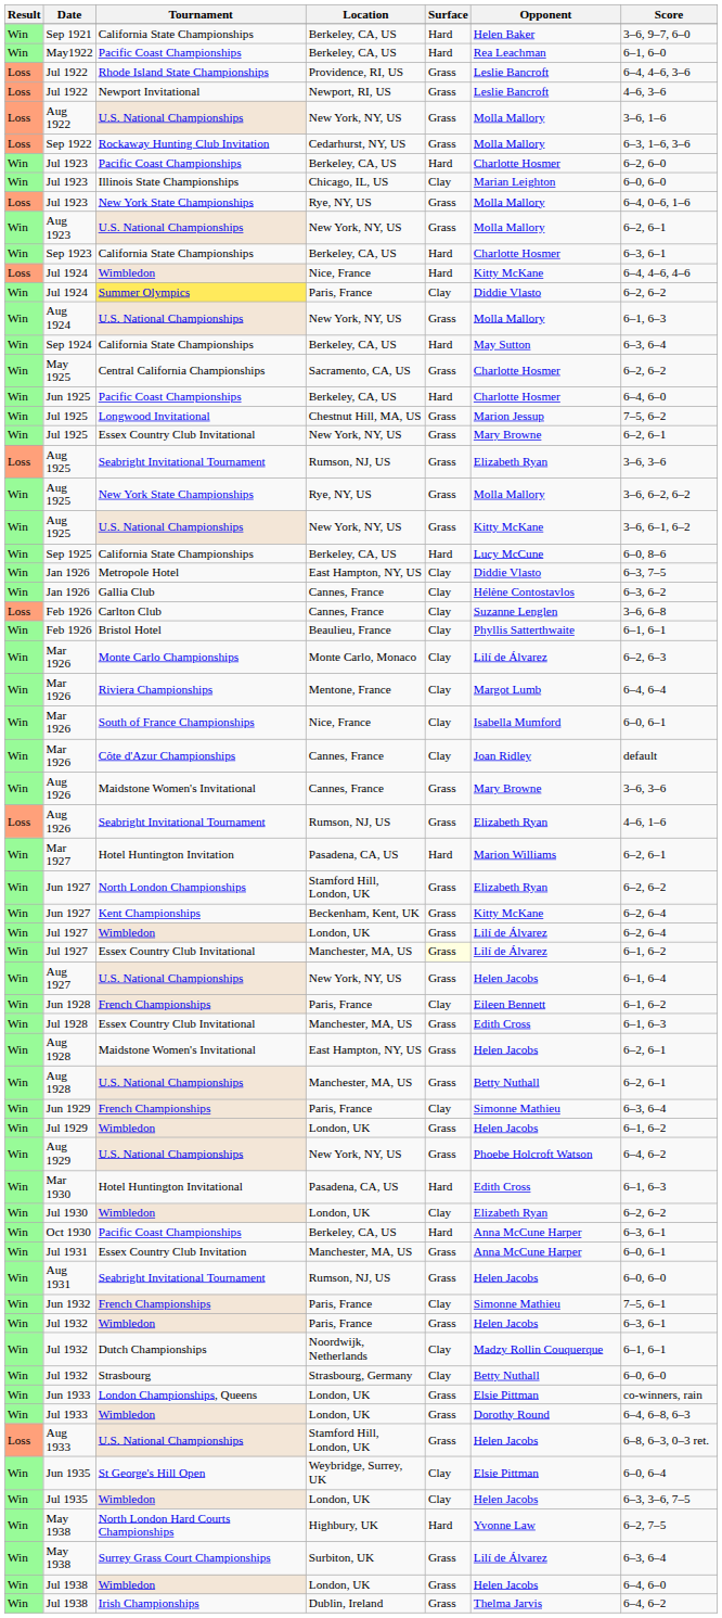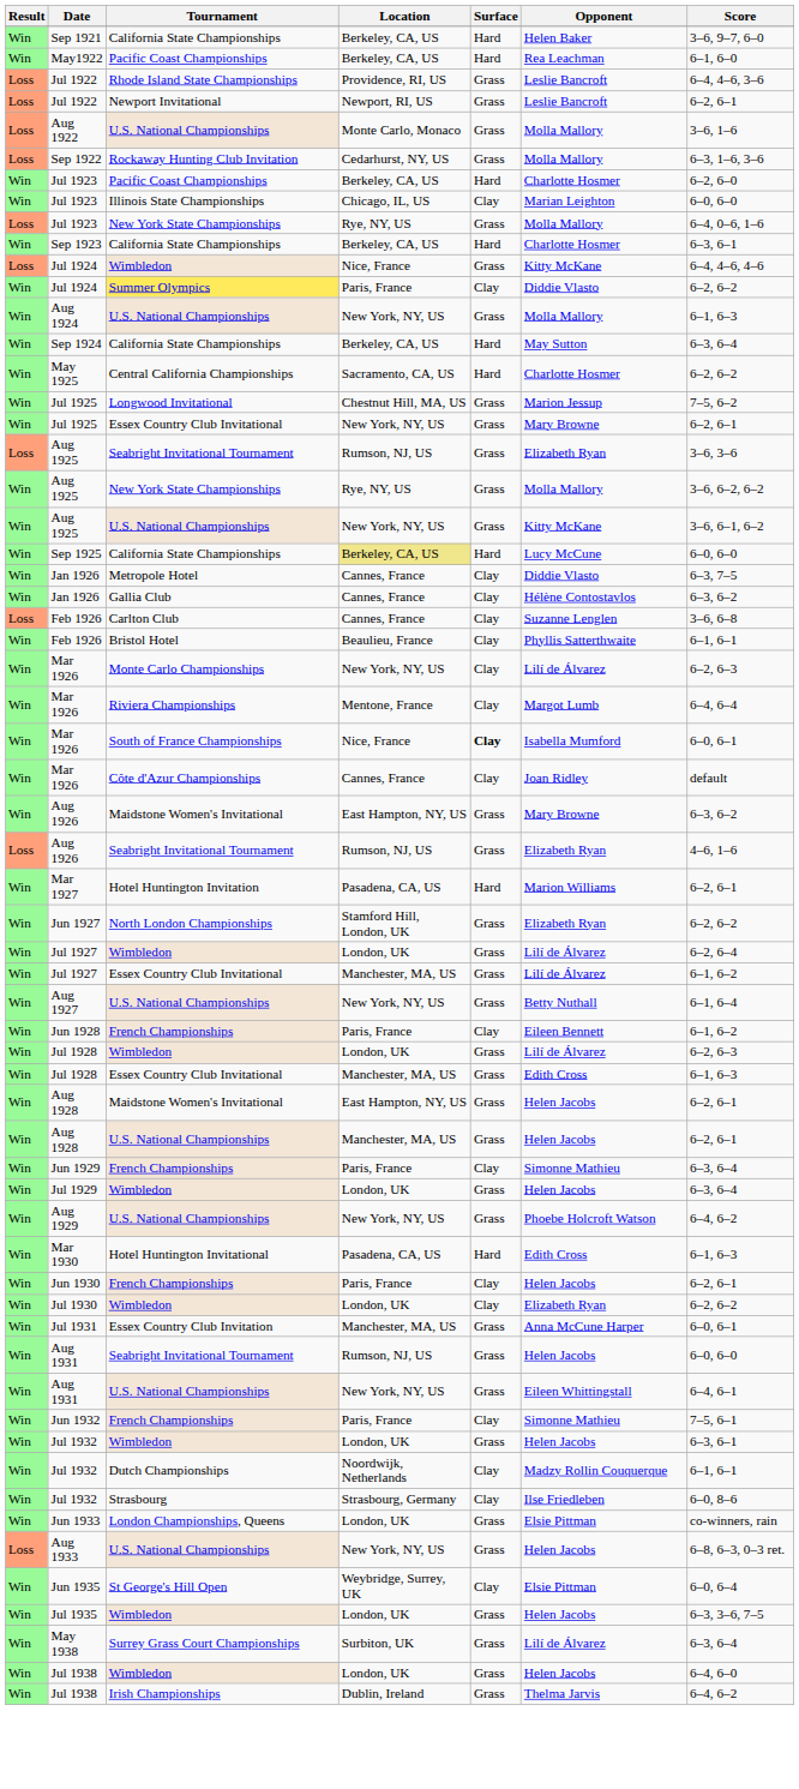Jul 1922 / Newport Invitational | Score: 4–6, 3–6 -> 6–2, 6–1
Aug 1922 | Location: New York, NY, US -> Monte Carlo, Monaco
- row: Win | Aug 1923 | U.S. National Championships | New York, NY, US | Grass | Molla Mallory | 6–2, 6–1
Jul 1924 / Wimbledon | Surface: Hard -> Grass
May 1925 | Surface: Grass -> Hard
- row: Win | Jun 1925 | Pacific Coast Championships | Berkeley, CA, US | Hard | Charlotte Hosmer | 6–4, 6–0
Sep 1925 | Location: no background -> khaki background
Sep 1925 | Score: 6–0, 8–6 -> 6–0, 6–0
Jan 1926 / Metropole Hotel | Location: East Hampton, NY, US -> Cannes, France
Mar 1926 / Monte Carlo Championships | Location: Monte Carlo, Monaco -> New York, NY, US
Mar 1926 / South of France Championships | Surface: normal -> bold
Aug 1926 / Maidstone Women's Invitational | Location: Cannes, France -> East Hampton, NY, US
Aug 1926 / Maidstone Women's Invitational | Score: 3–6, 3–6 -> 6–3, 6–2
- row: Win | Jun 1927 | Kent Championships | Beckenham, Kent, UK | Grass | Kitty McKane | 6–2, 6–4
Jul 1927 / Essex Country Club Invitational | Surface: lightyellow background -> no background
Aug 1927 | Opponent: Helen Jacobs -> Betty Nuthall
+ row: Win | Jul 1928 | Wimbledon | London, UK | Grass | Lilí de Álvarez | 6–2, 6–3
Aug 1928 / U.S. National Championships | Opponent: Betty Nuthall -> Helen Jacobs
Jul 1929 | Score: 6–1, 6–2 -> 6–3, 6–4
+ row: Win | Jun 1930 | French Championships | Paris, France | Clay | Helen Jacobs | 6–2, 6–1
- row: Win | Oct 1930 | Pacific Coast Championships | Berkeley, CA, US | Hard | Anna McCune Harper | 6–3, 6–1
+ row: Win | Aug 1931 | U.S. National Championships | New York, NY, US | Grass | Eileen Whittingstall | 6–4, 6–1
Jul 1932 / Wimbledon | Location: Paris, France -> London, UK
Jul 1932 / Strasbourg | Opponent: Betty Nuthall -> Ilse Friedleben
Jul 1932 / Strasbourg | Score: 6–0, 6–0 -> 6–0, 8–6
- row: Win | Jul 1933 | Wimbledon | London, UK | Grass | Dorothy Round | 6–4, 6–8, 6–3
Aug 1933 | Location: Stamford Hill, London, UK -> New York, NY, US
Jul 1935 | Surface: Clay -> Grass
- row: Win | May 1938 | North London Hard Courts Championships | Highbury, UK | Hard | Yvonne Law | 6–2, 7–5
